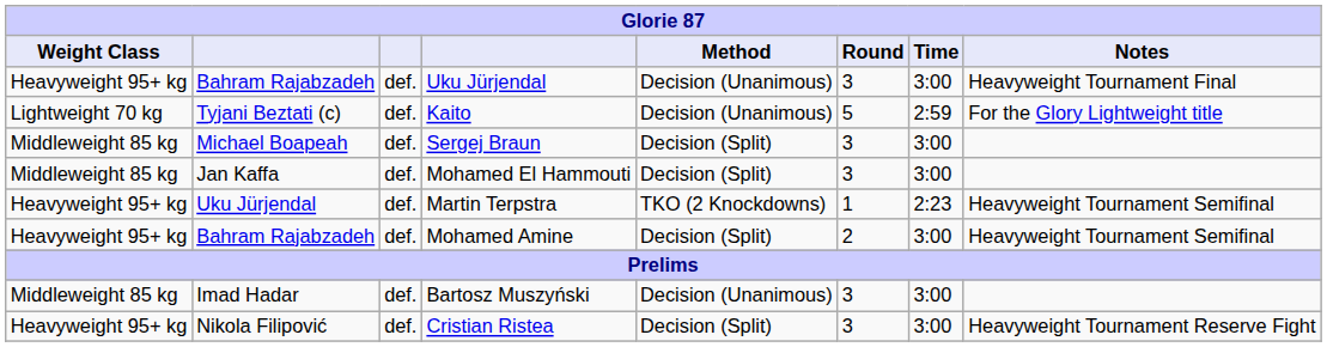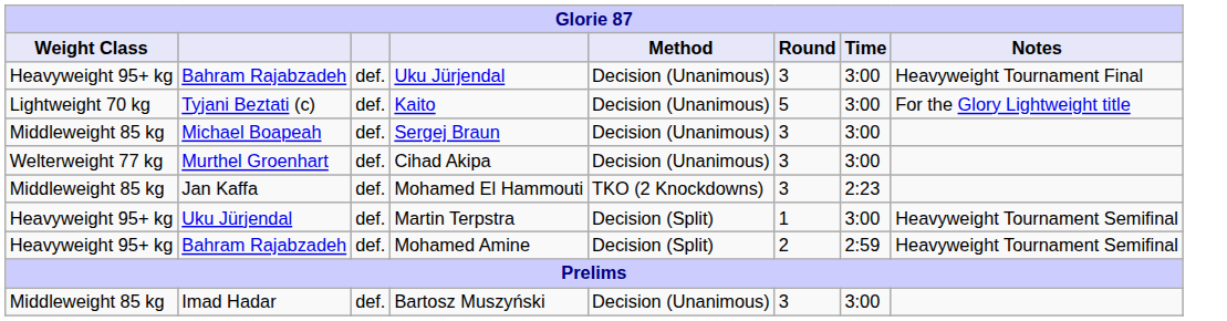Kaito | Time: 2:59 -> 3:00
Sergej Braun | Method: Decision (Split) -> Decision (Unanimous)
+ row: Welterweight 77 kg | Murthel Groenhart | def. | Cihad Akipa | Decision (Unanimous) | 3 | 3:00
Mohamed El Hammouti | Method: Decision (Split) -> TKO (2 Knockdowns)
Mohamed El Hammouti | Time: 3:00 -> 2:23
Martin Terpstra | Method: TKO (2 Knockdowns) -> Decision (Split)
Martin Terpstra | Time: 2:23 -> 3:00
Mohamed Amine | Time: 3:00 -> 2:59
- row: Heavyweight 95+ kg | Nikola Filipović | def. | Cristian Ristea | Decision (Split) | 3 | 3:00 | Heavyweight Tournament Reserve Fight
